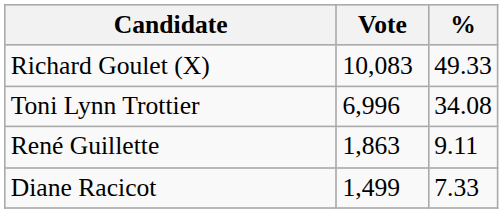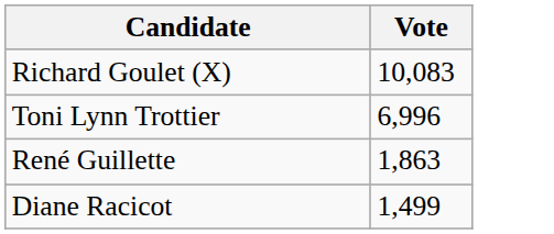- column: % | 49.33 | 34.08 | 9.11 | 7.33
